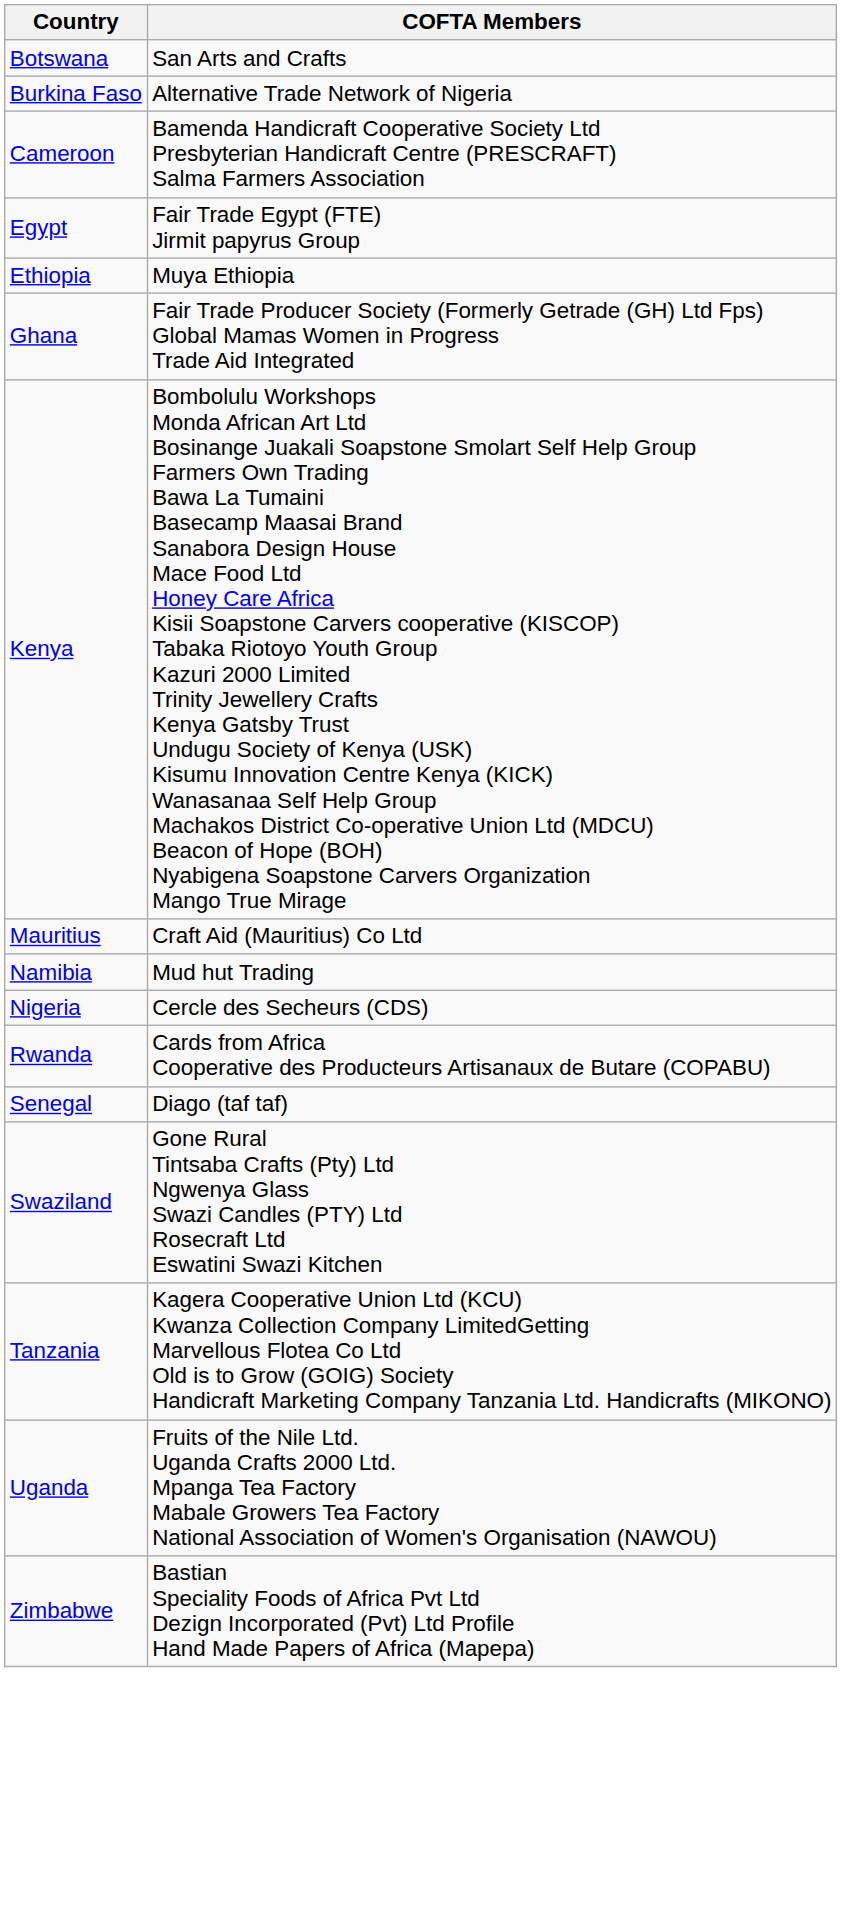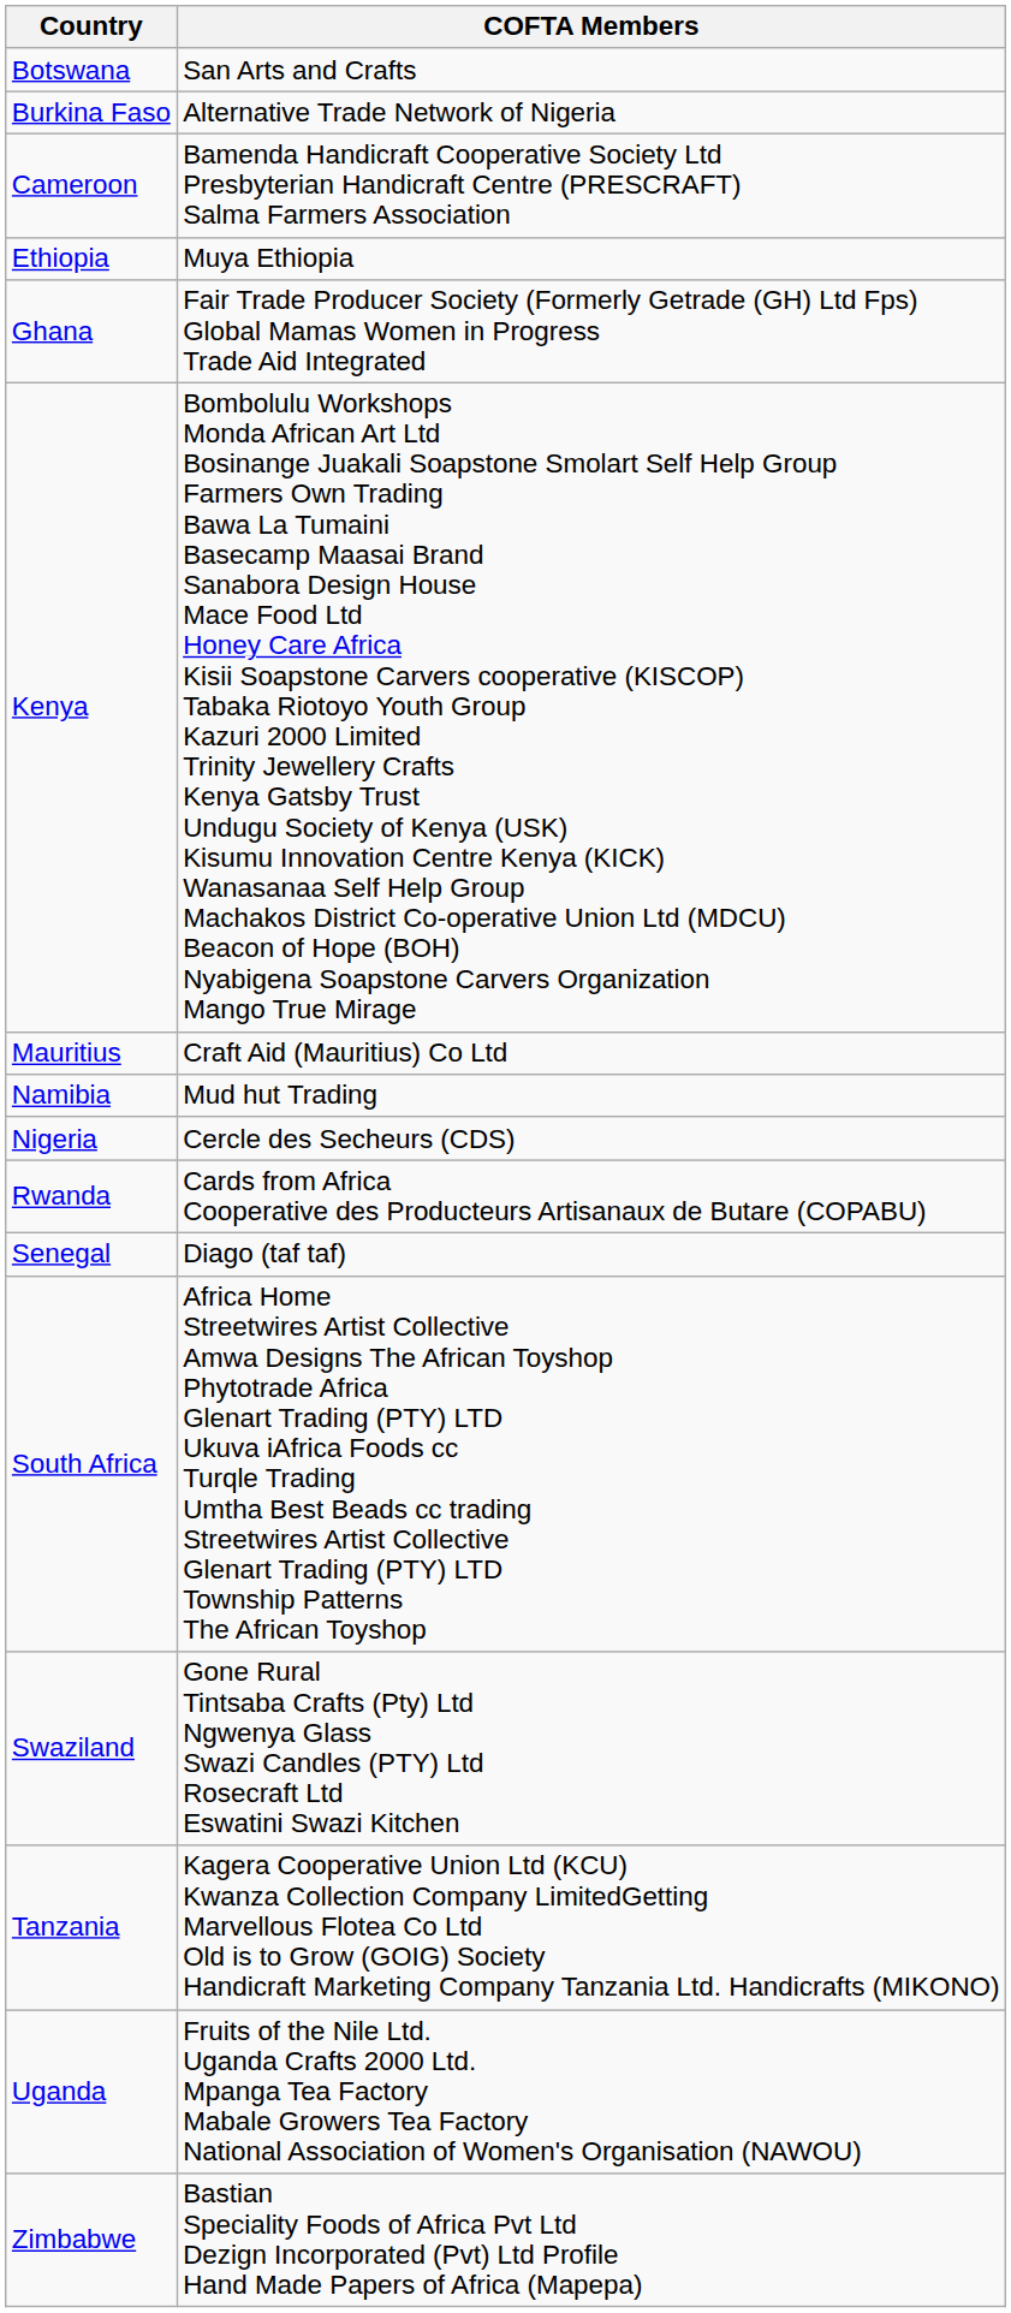- row: Egypt | Fair Trade Egypt (FTE) Jirmit papyrus Group
+ row: South Africa | Africa Home Streetwires Artist Collective Amwa Designs The African Toyshop Phytotrade Africa Glenart Trading (PTY) LTD Ukuva iAfrica Foods cc Turqle Trading Umtha Best Beads cc trading Streetwires Artist Collective Glenart Trading (PTY) LTD Township Patterns The African Toyshop
